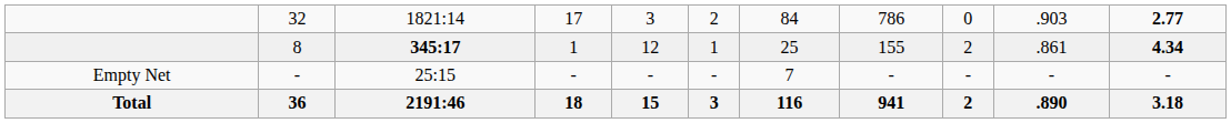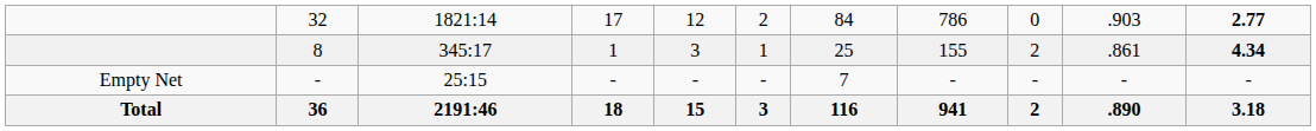32 | column 5: 3 -> 12
8 | column 3: bold -> normal
8 | column 5: 12 -> 3
